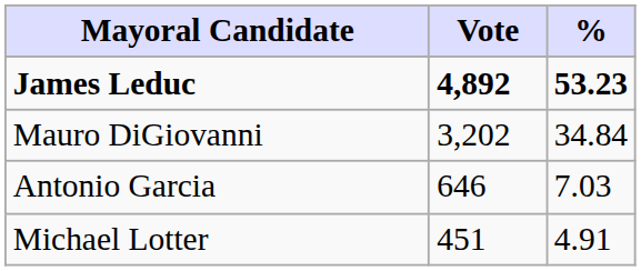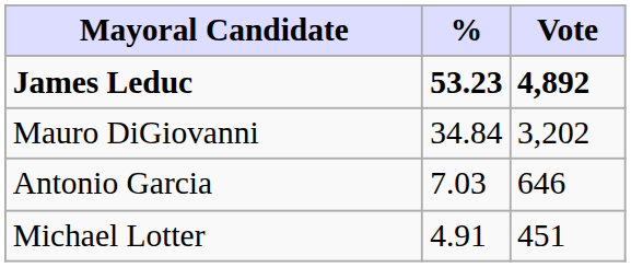columns swapped: Vote <-> %
